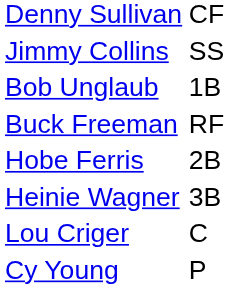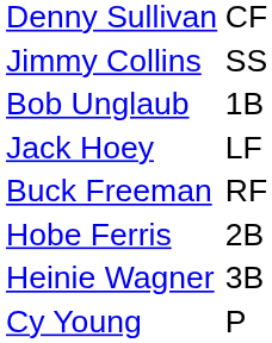+ row: Jack Hoey | LF
- row: Lou Criger | C
